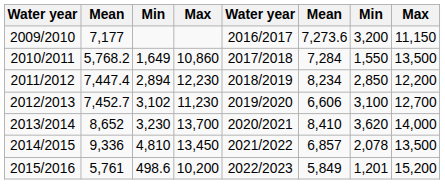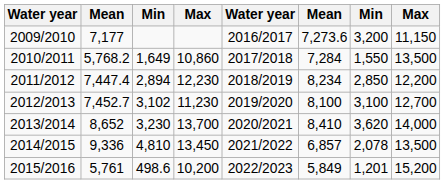2012/2013 | column 6: 6,606 -> 8,100
